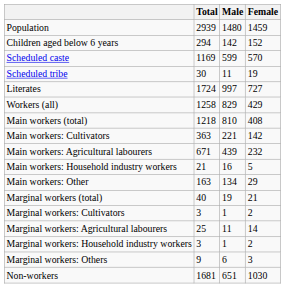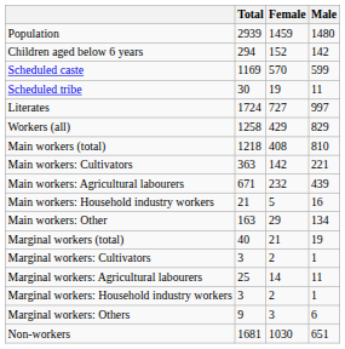columns swapped: Male <-> Female
